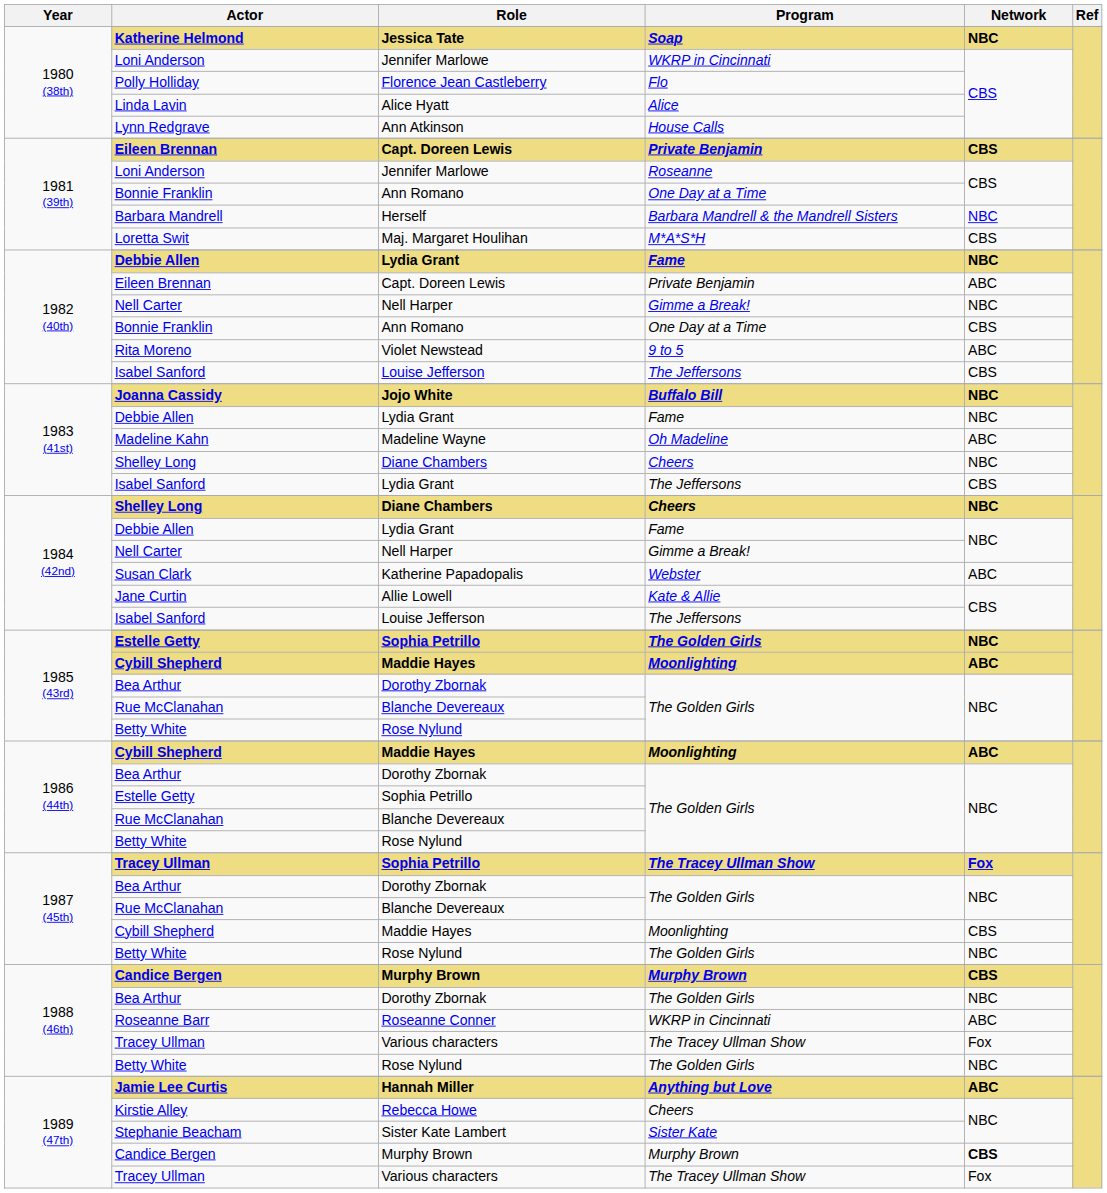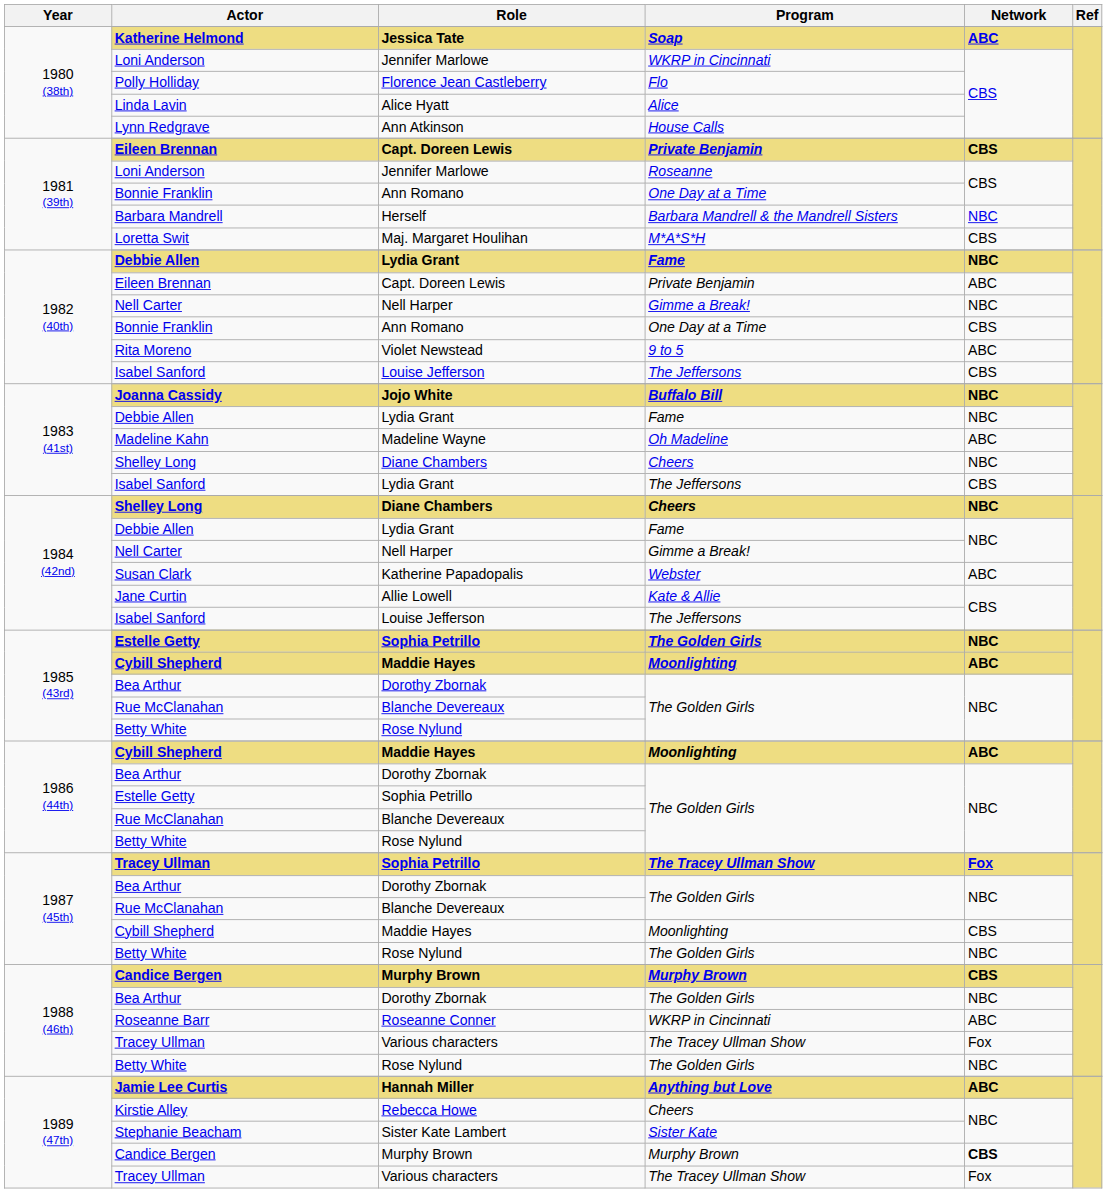Katherine Helmond | Network: NBC -> ABC
